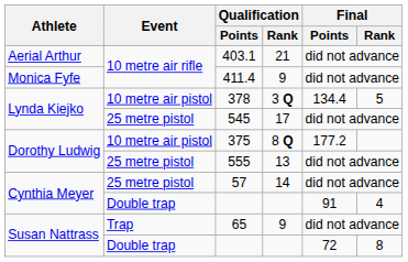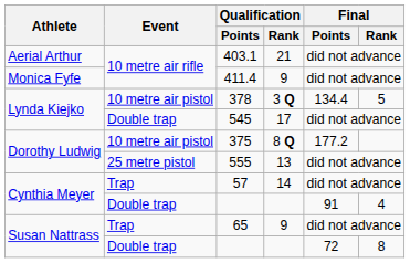545 | Event: 25 metre pistol -> Double trap
57 | Event: 25 metre pistol -> Trap
